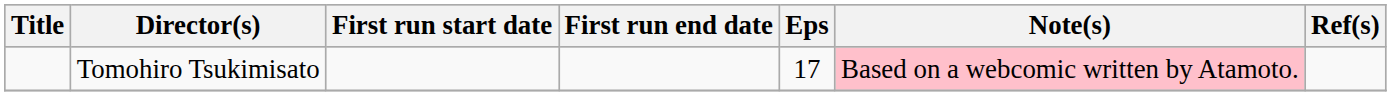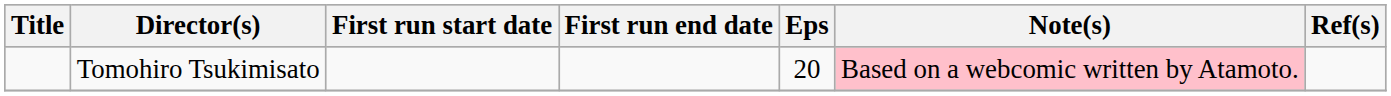Tomohiro Tsukimisato | Eps: 17 -> 20
